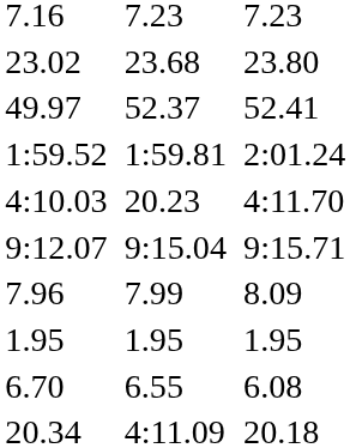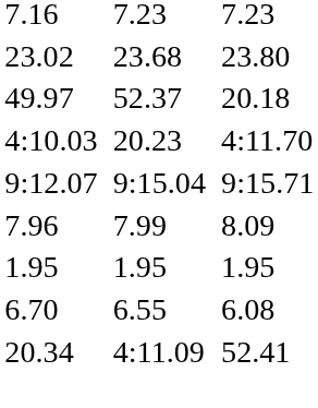49.97 | column 7: 52.41 -> 20.18
- row: 1:59.52 | 1:59.81 | 2:01.24
20.34 | column 7: 20.18 -> 52.41
